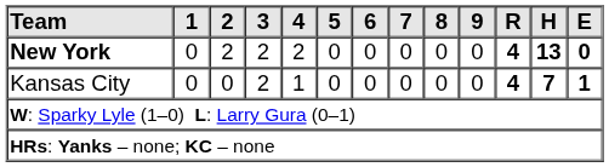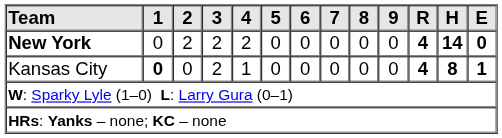New York | H: 13 -> 14
Kansas City | 1: normal -> bold
Kansas City | H: 7 -> 8
